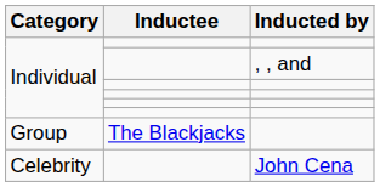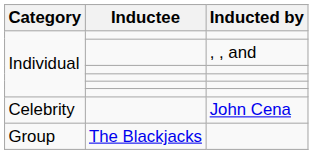rows swapped: Group <-> Celebrity
